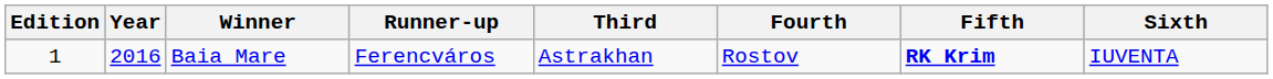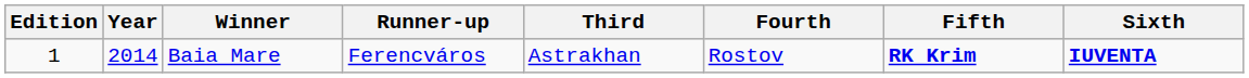Baia Mare | Year: 2016 -> 2014
Baia Mare | Sixth: normal -> bold
